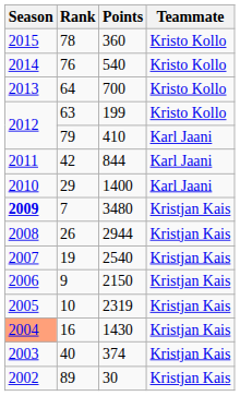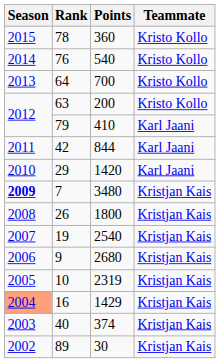63 | Points: 199 -> 200
29 | Points: 1400 -> 1420
26 | Points: 2944 -> 1800
9 | Points: 2150 -> 2680
16 | Points: 1430 -> 1429
